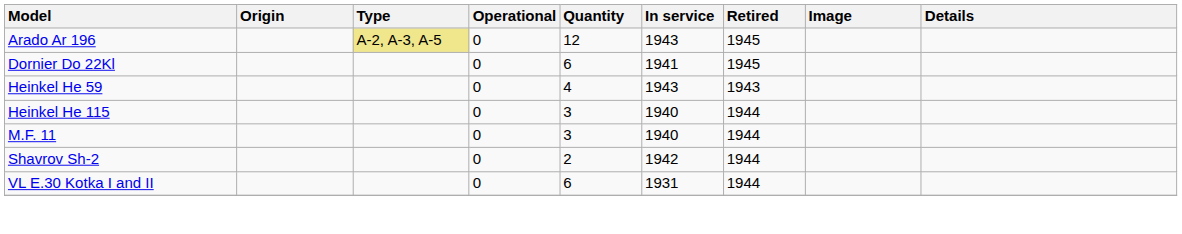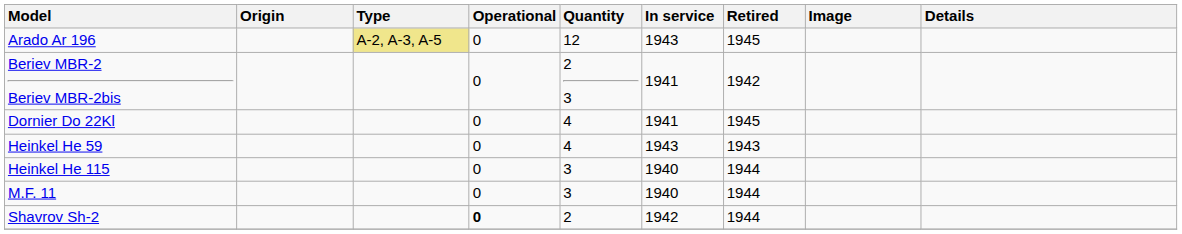+ row: Beriev MBR-2 Beriev MBR-2bis | 0 | 2 3 | 1941 | 1942
Dornier Do 22Kl | Quantity: 6 -> 4
Shavrov Sh-2 | Operational: normal -> bold
- row: VL E.30 Kotka I and II | 0 | 6 | 1931 | 1944
